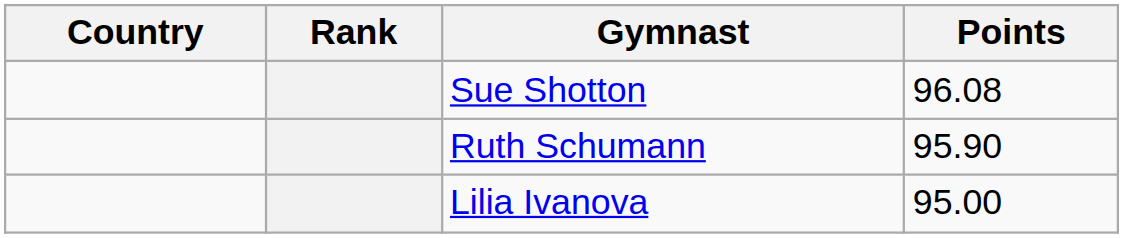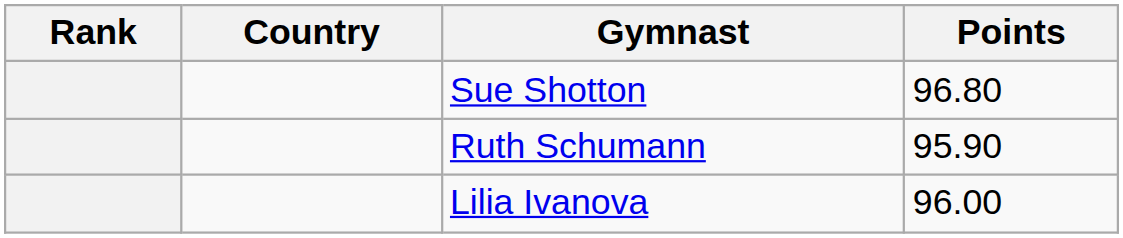columns swapped: Rank <-> Country
Sue Shotton | Points: 96.08 -> 96.80
Lilia Ivanova | Points: 95.00 -> 96.00
